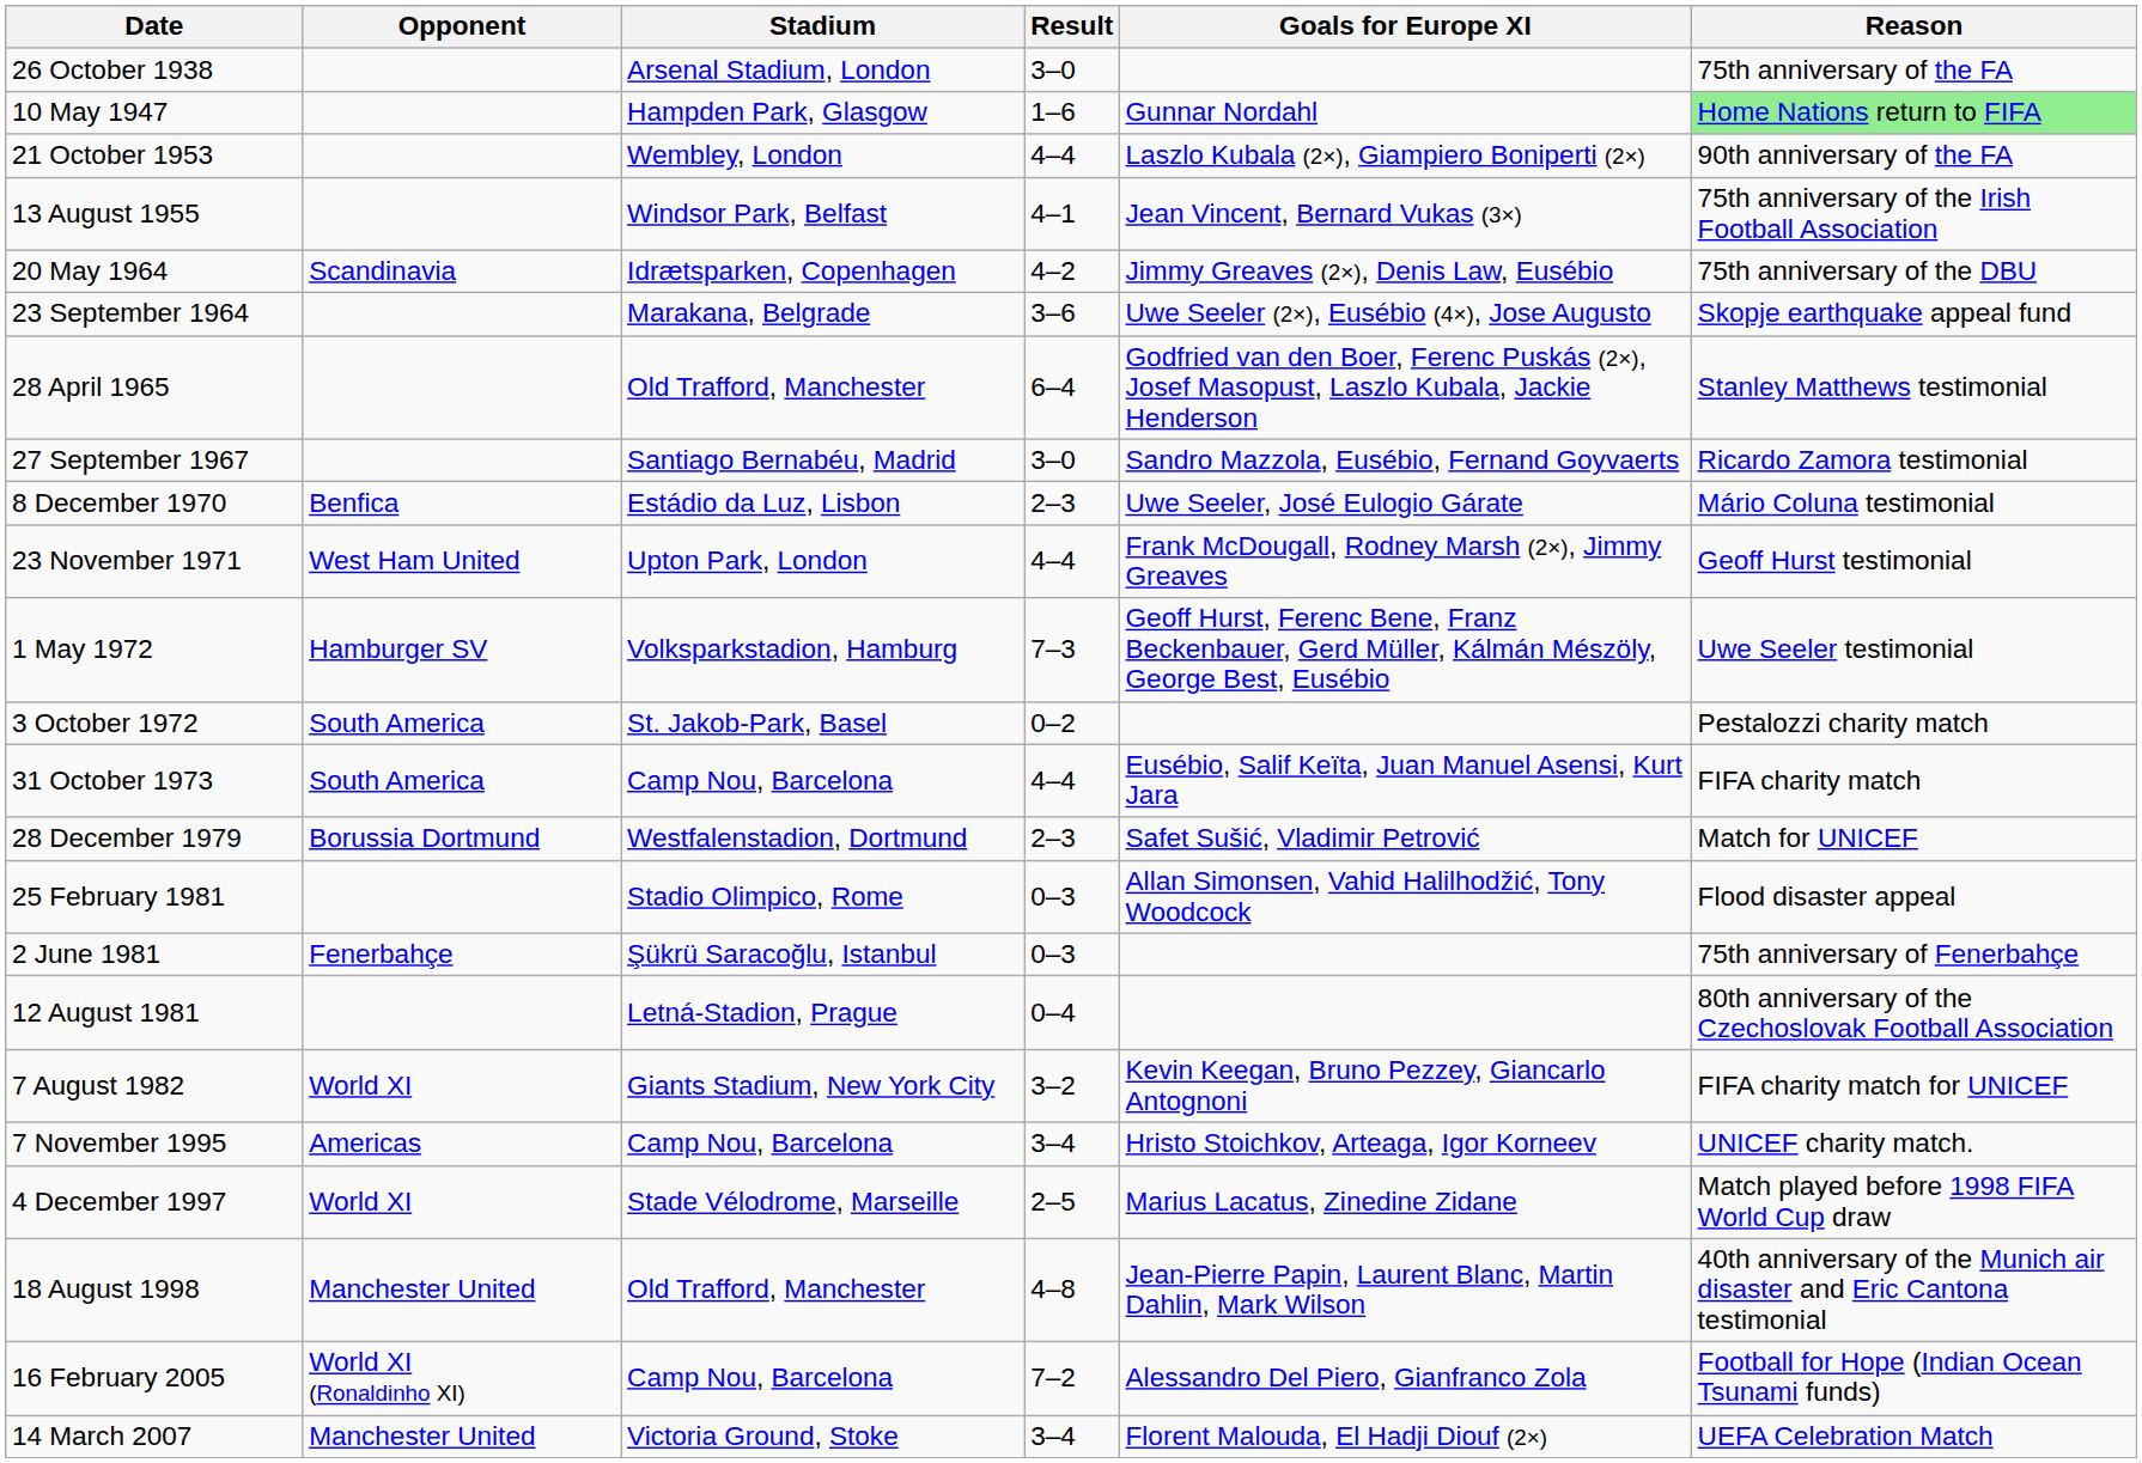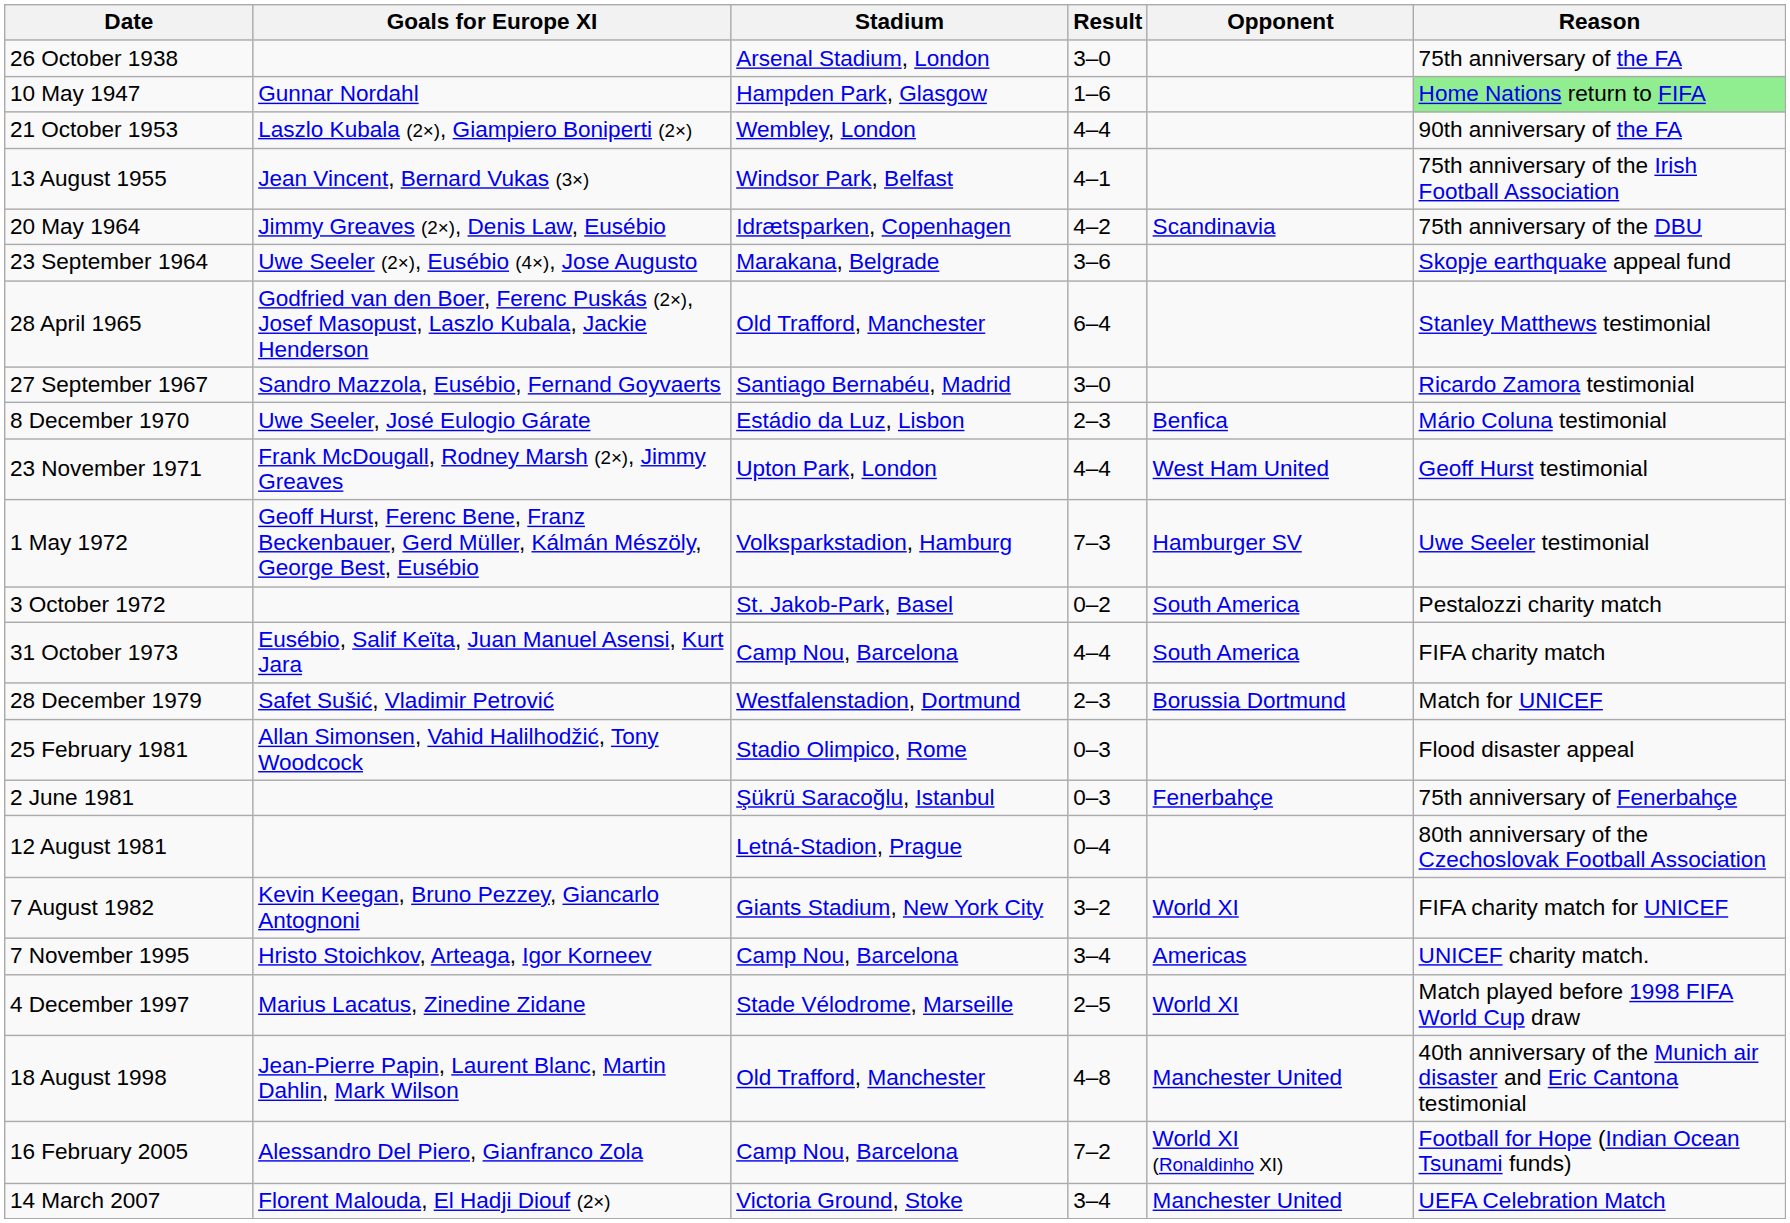columns swapped: Opponent <-> Goals for Europe XI
